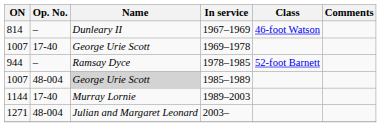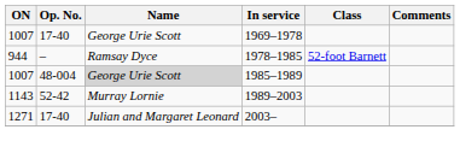- row: 814 | – | Dunleary II | 1967–1969 | 46-foot Watson
1989–2003 | ON: 1144 -> 1143
1989–2003 | Op. No.: 17-40 -> 52-42
2003– | Op. No.: 48-004 -> 17-40
